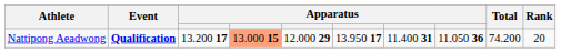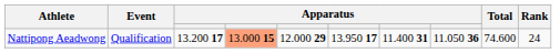Nattipong Aeadwong | Event: bold -> normal
Nattipong Aeadwong | Total: 74.200 -> 74.600
Nattipong Aeadwong | Rank: 20 -> 24
